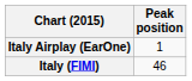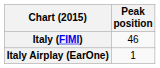rows swapped: Italy (FIMI) <-> Italy Airplay (EarOne)
